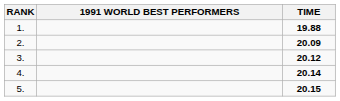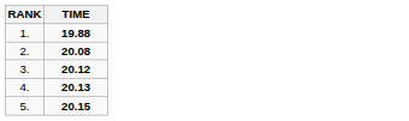- column: 1991 WORLD BEST PERFORMERS
2. | TIME: 20.09 -> 20.08
4. | TIME: 20.14 -> 20.13
